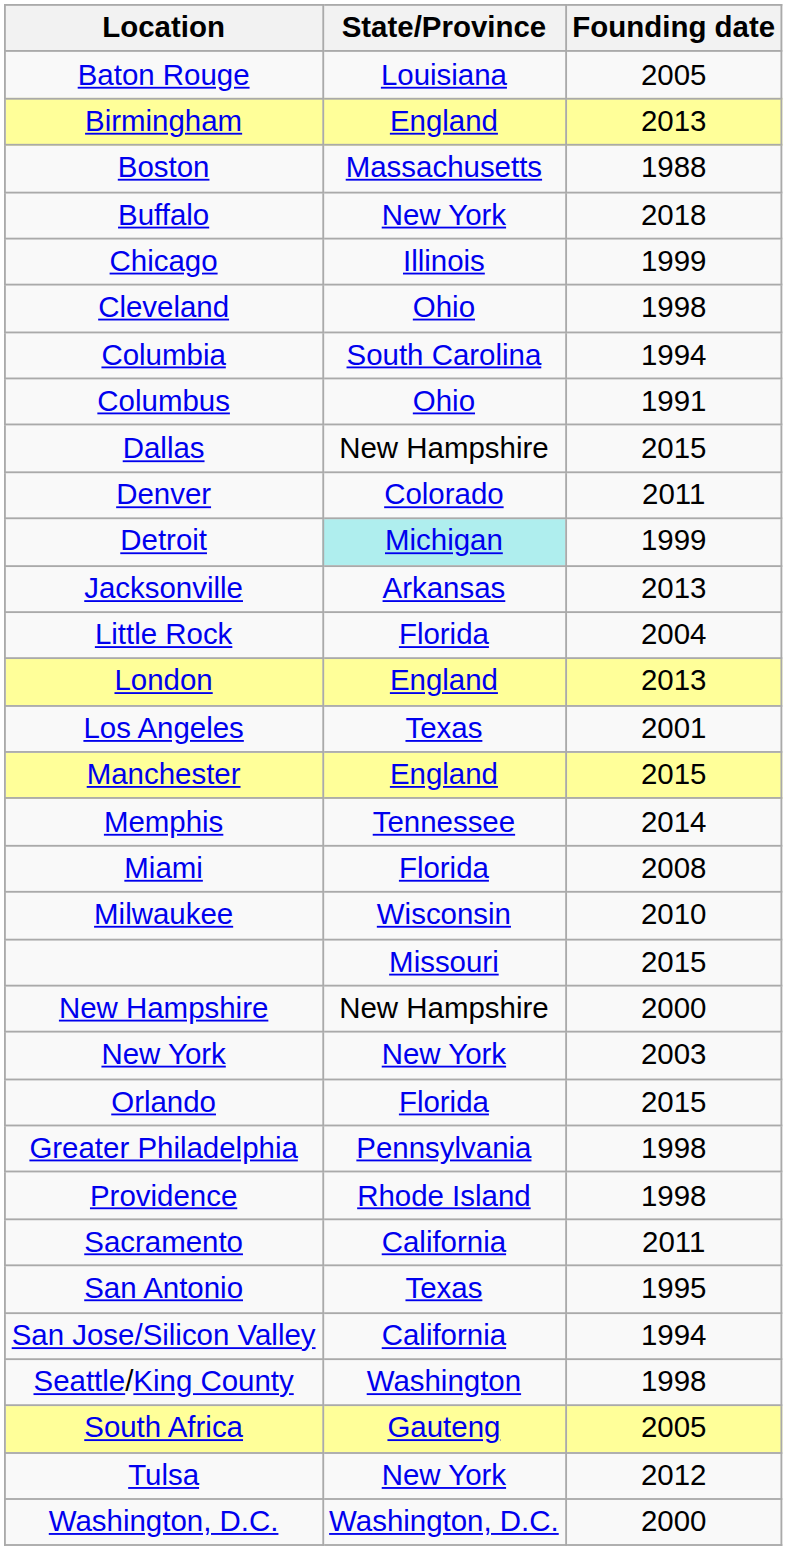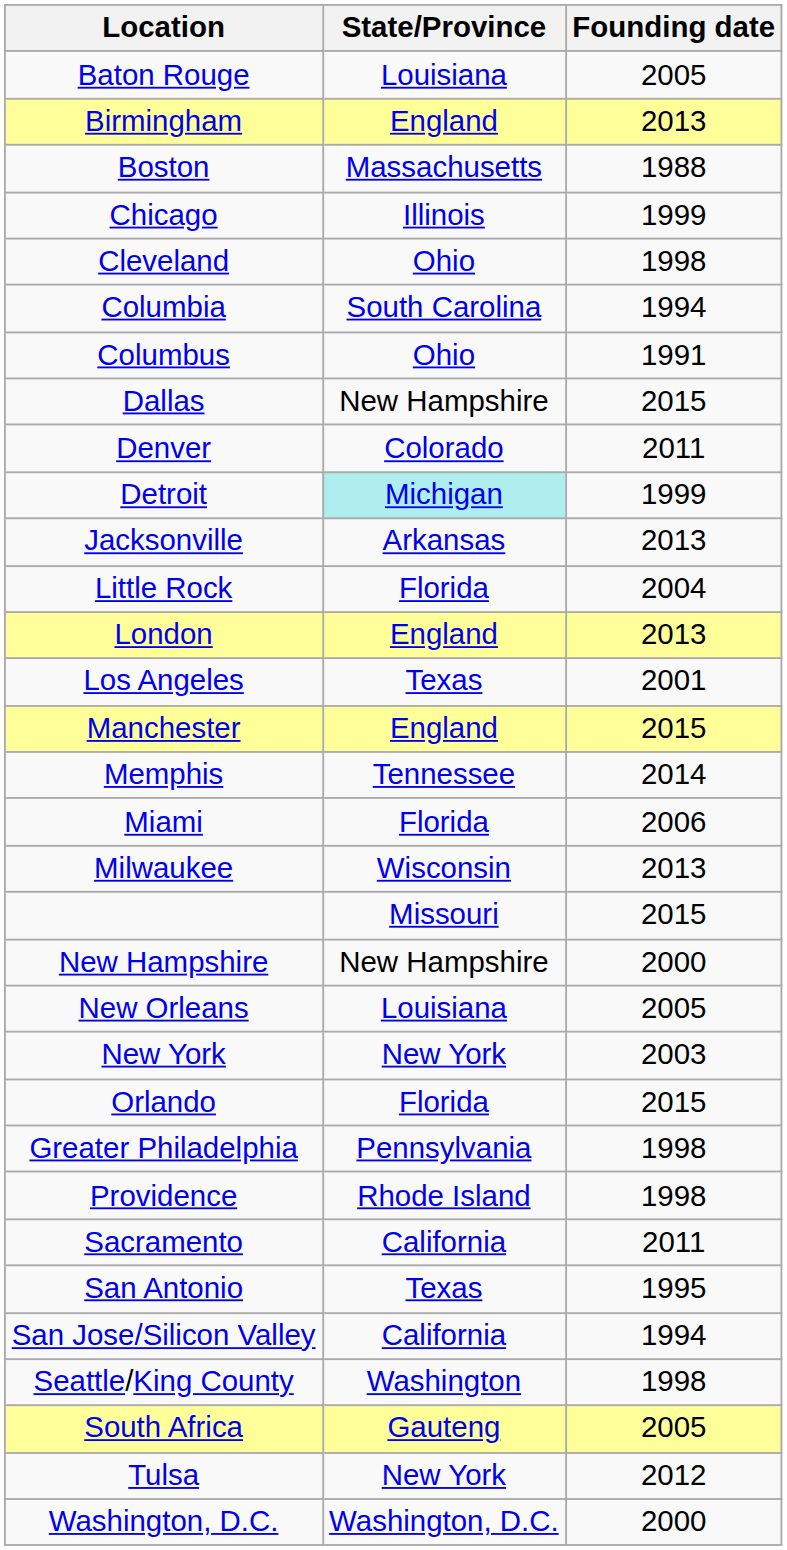- row: Buffalo | New York | 2018
Miami | Founding date: 2008 -> 2006
Milwaukee | Founding date: 2010 -> 2013
+ row: New Orleans | Louisiana | 2005
